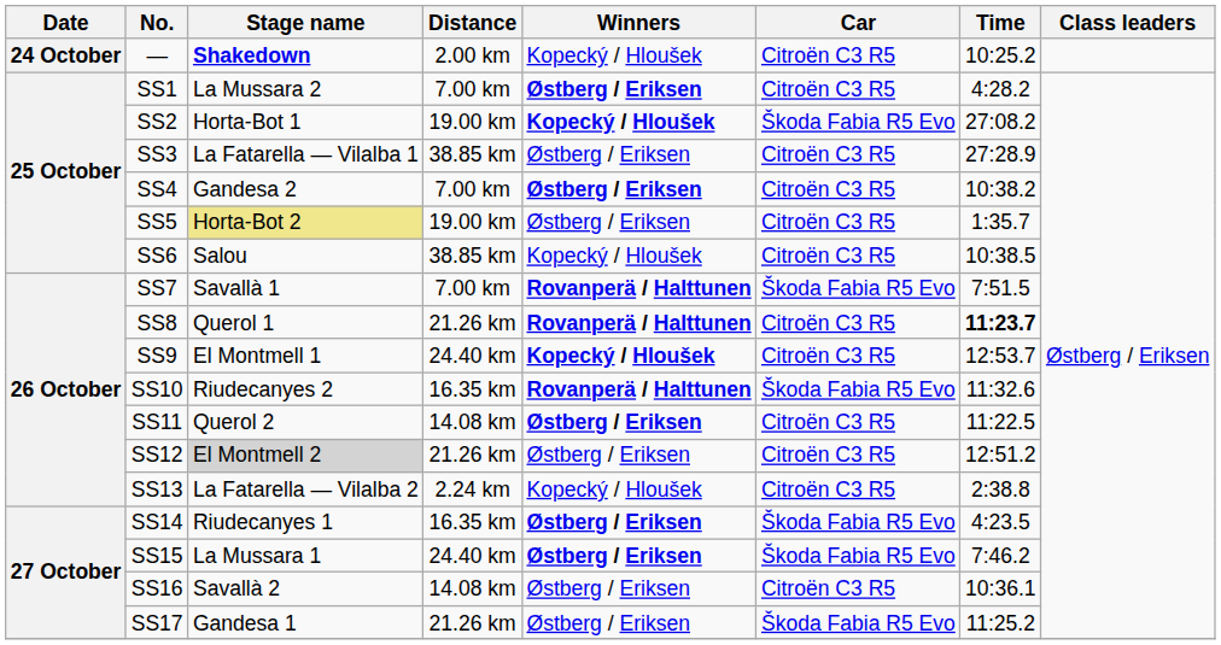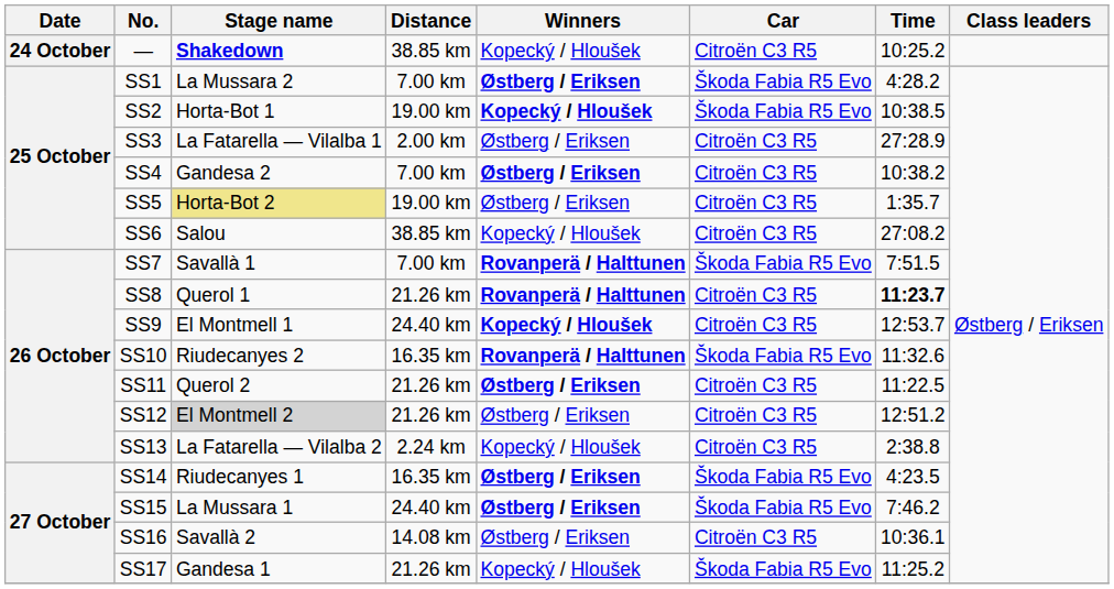— | Distance: 2.00 km -> 38.85 km
SS1 | Car: Citroën C3 R5 -> Škoda Fabia R5 Evo
SS2 | Time: 27:08.2 -> 10:38.5
SS3 | Distance: 38.85 km -> 2.00 km
SS6 | Time: 10:38.5 -> 27:08.2
SS11 | Distance: 14.08 km -> 21.26 km
SS17 | Winners: Østberg / Eriksen -> Kopecký / Hloušek
